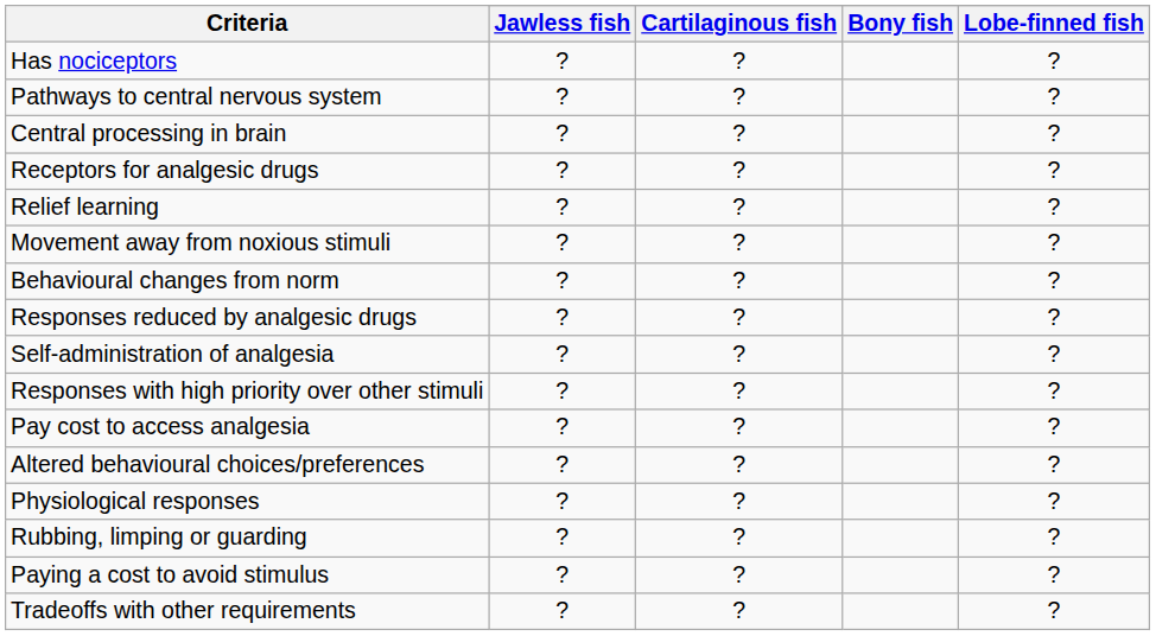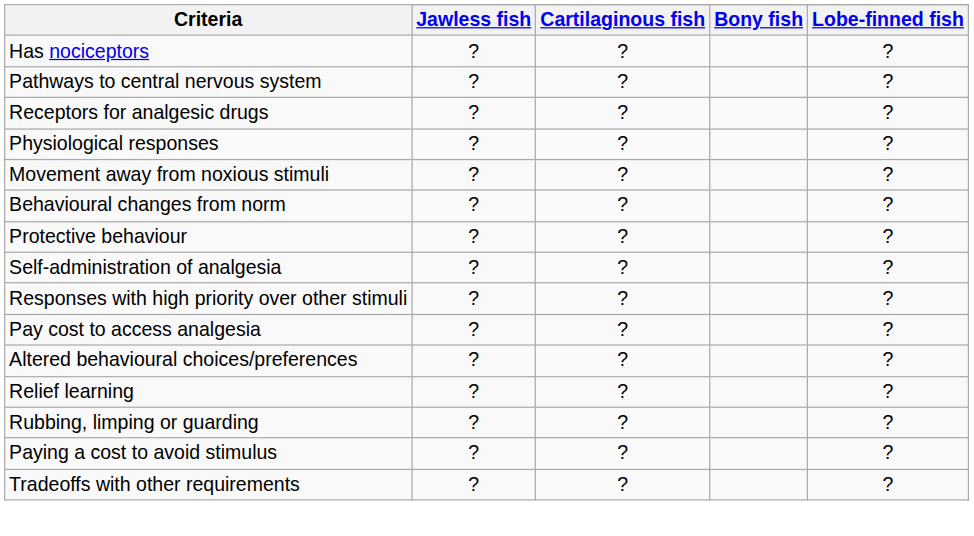- row: Central processing in brain | ? | ? | ?
rows swapped: Physiological responses <-> Relief learning
+ row: Protective behaviour | ? | ? | ?
- row: Responses reduced by analgesic drugs | ? | ? | ?
